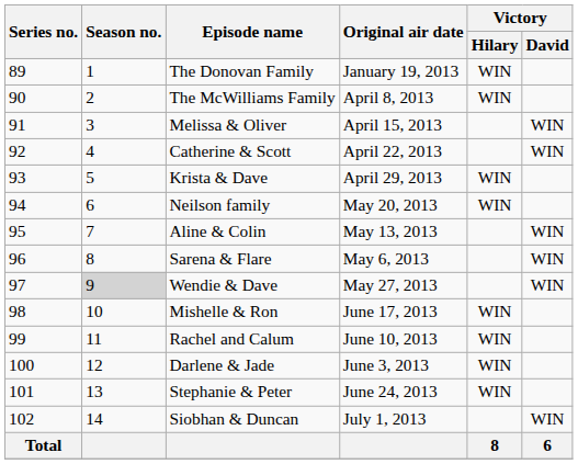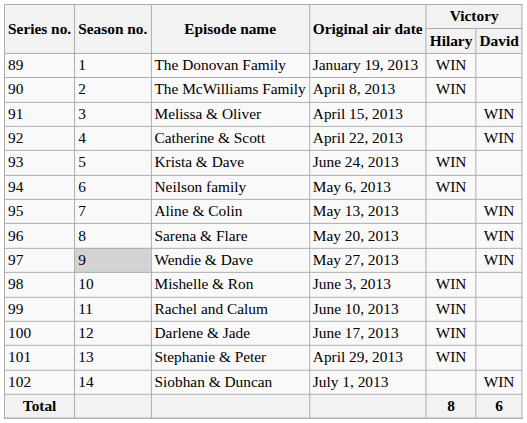Krista & Dave | Original air date: April 29, 2013 -> June 24, 2013
Neilson family | Original air date: May 20, 2013 -> May 6, 2013
Sarena & Flare | Original air date: May 6, 2013 -> May 20, 2013
Mishelle & Ron | Original air date: June 17, 2013 -> June 3, 2013
Darlene & Jade | Original air date: June 3, 2013 -> June 17, 2013
Stephanie & Peter | Original air date: June 24, 2013 -> April 29, 2013
